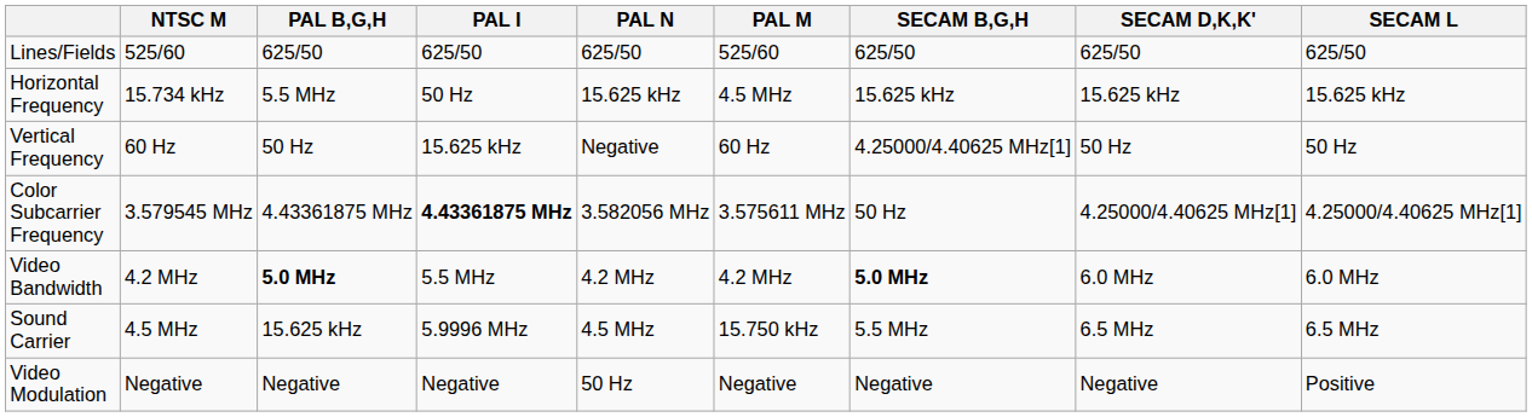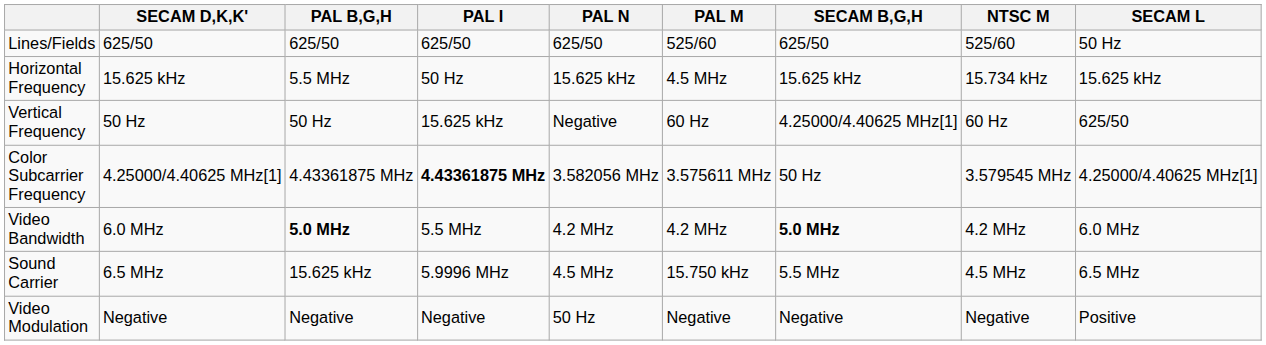columns swapped: NTSC M <-> SECAM D,K,K'
Lines/Fields | SECAM L: 625/50 -> 50 Hz
Vertical Frequency | SECAM L: 50 Hz -> 625/50
